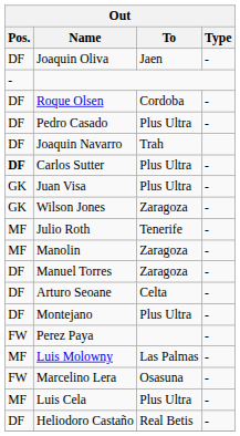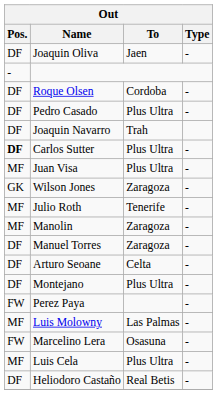Juan Visa | Pos.: GK -> MF
